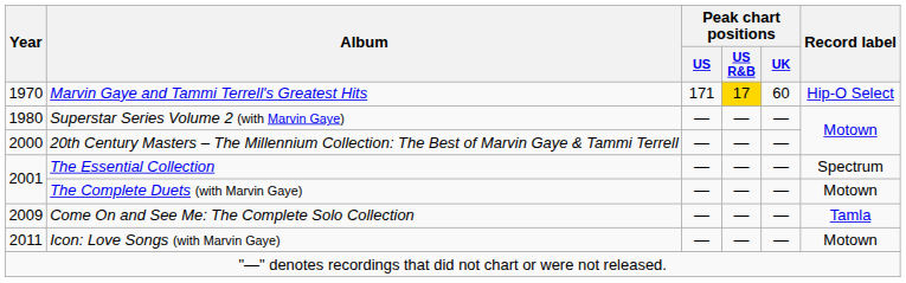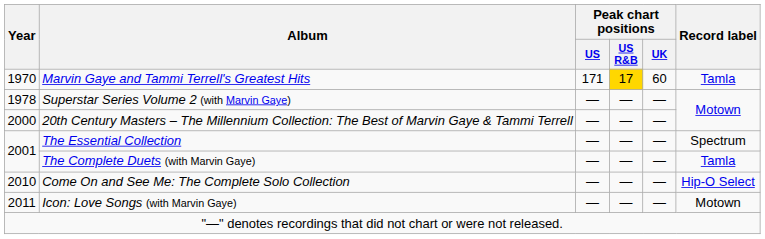Marvin Gaye and Tammi Terrell's Greatest Hits | Record label: Hip-O Select -> Tamla
Superstar Series Volume 2 (with Marvin Gaye) | Year: 1980 -> 1978
The Complete Duets (with Marvin Gaye) | Record label: Motown -> Tamla
Come On and See Me: The Complete Solo Collection | Year: 2009 -> 2010
Come On and See Me: The Complete Solo Collection | Record label: Tamla -> Hip-O Select
